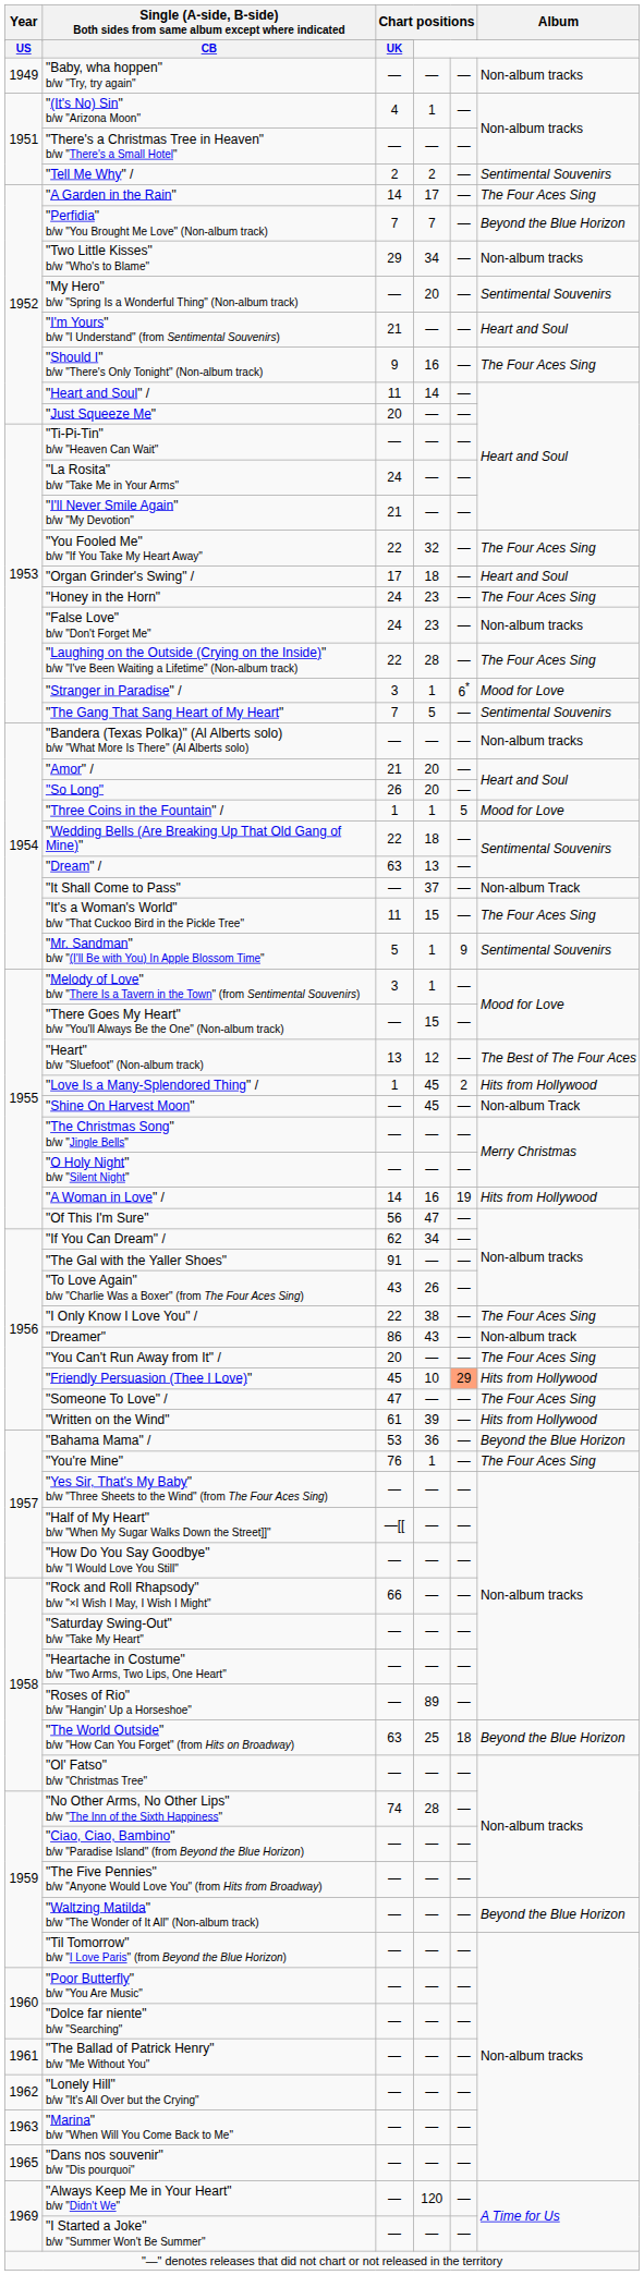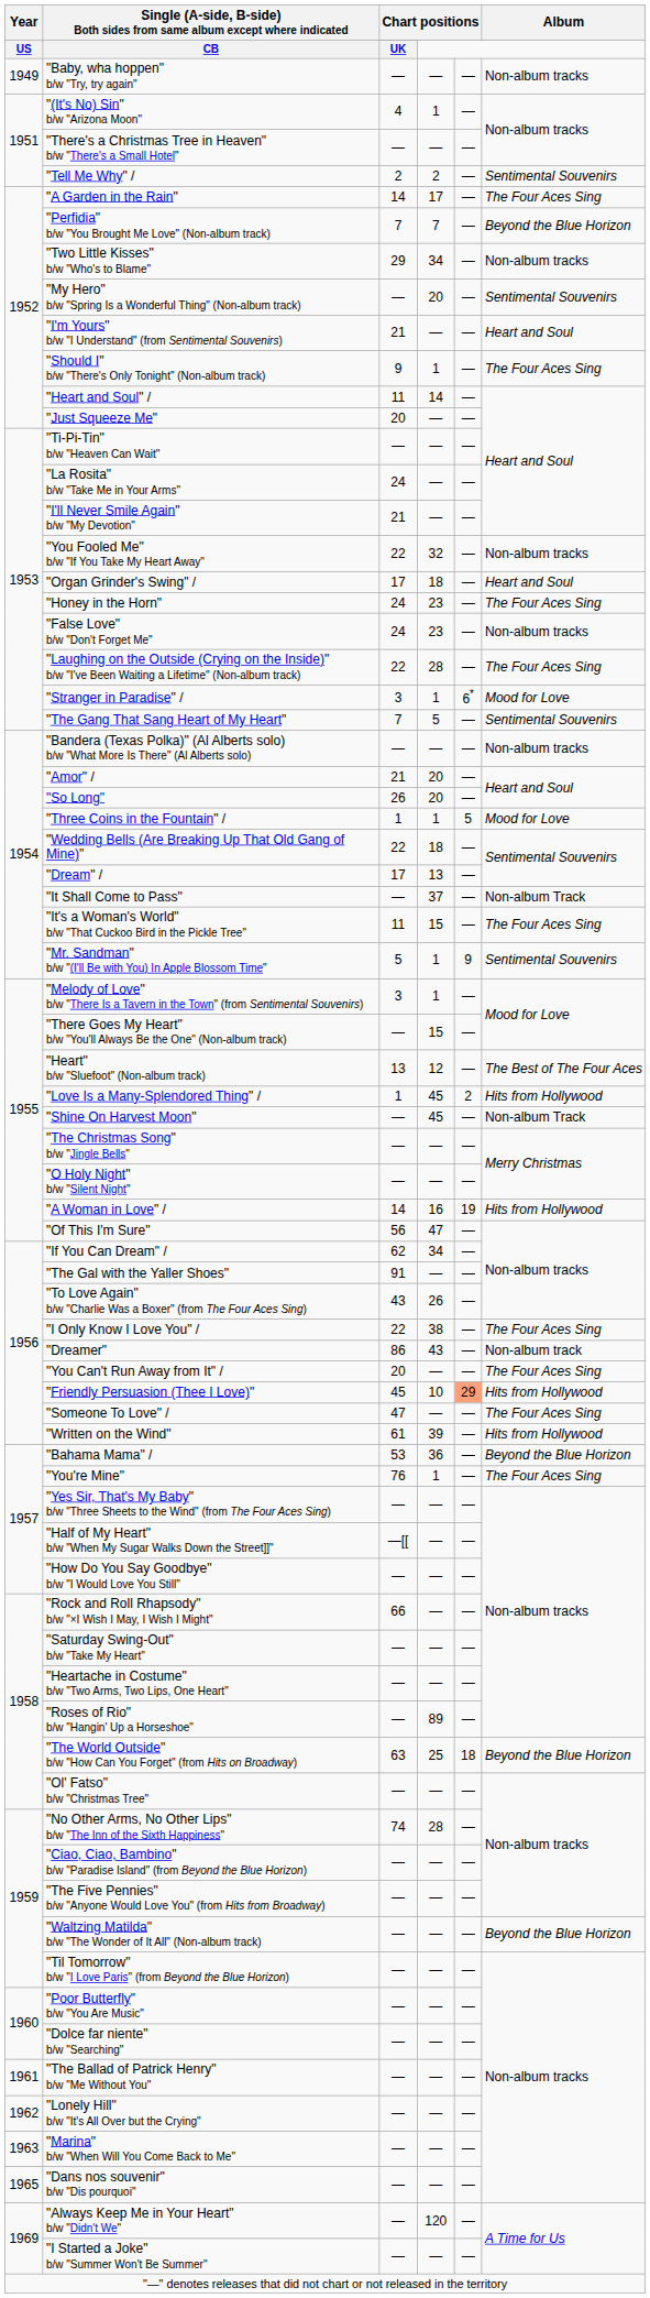"Should I" b/w "There's Only Tonight" (Non-album track) | column 4: 16 -> 1
"You Fooled Me" b/w "If You Take My Heart Away" | Album: The Four Aces Sing -> Non-album tracks
"Dream" / | column 3: 63 -> 17
